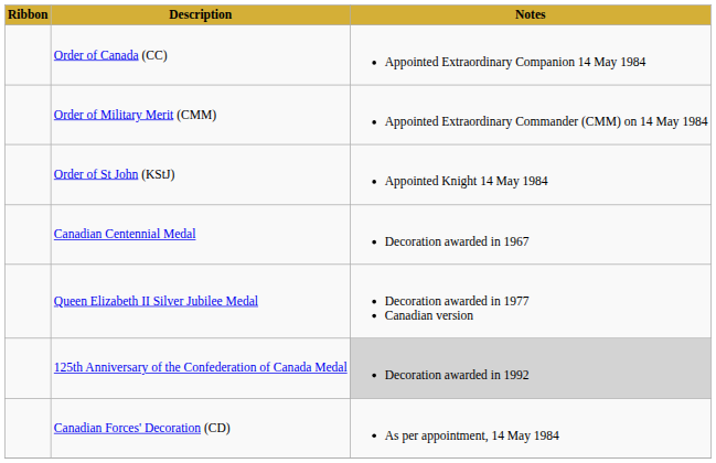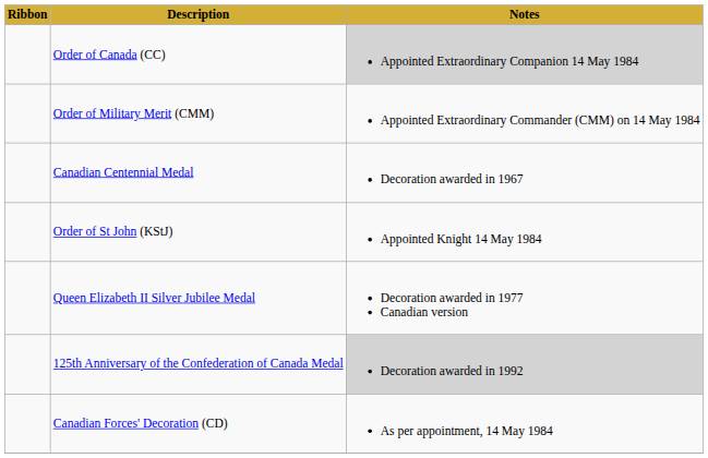Order of Canada (CC) | Notes: no background -> lightgrey background
rows swapped: Order of St John (KStJ) <-> Canadian Centennial Medal
